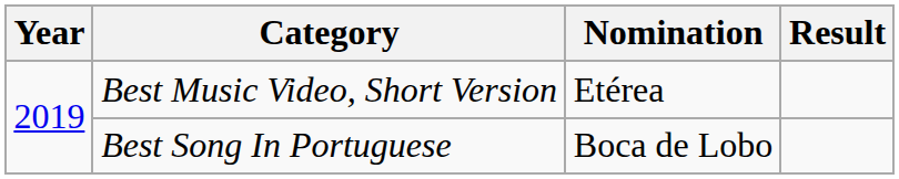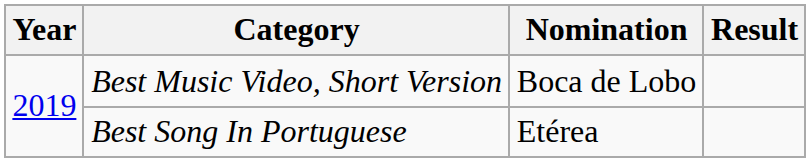Best Music Video, Short Version | Nomination: Etérea -> Boca de Lobo
Best Song In Portuguese | Nomination: Boca de Lobo -> Etérea
